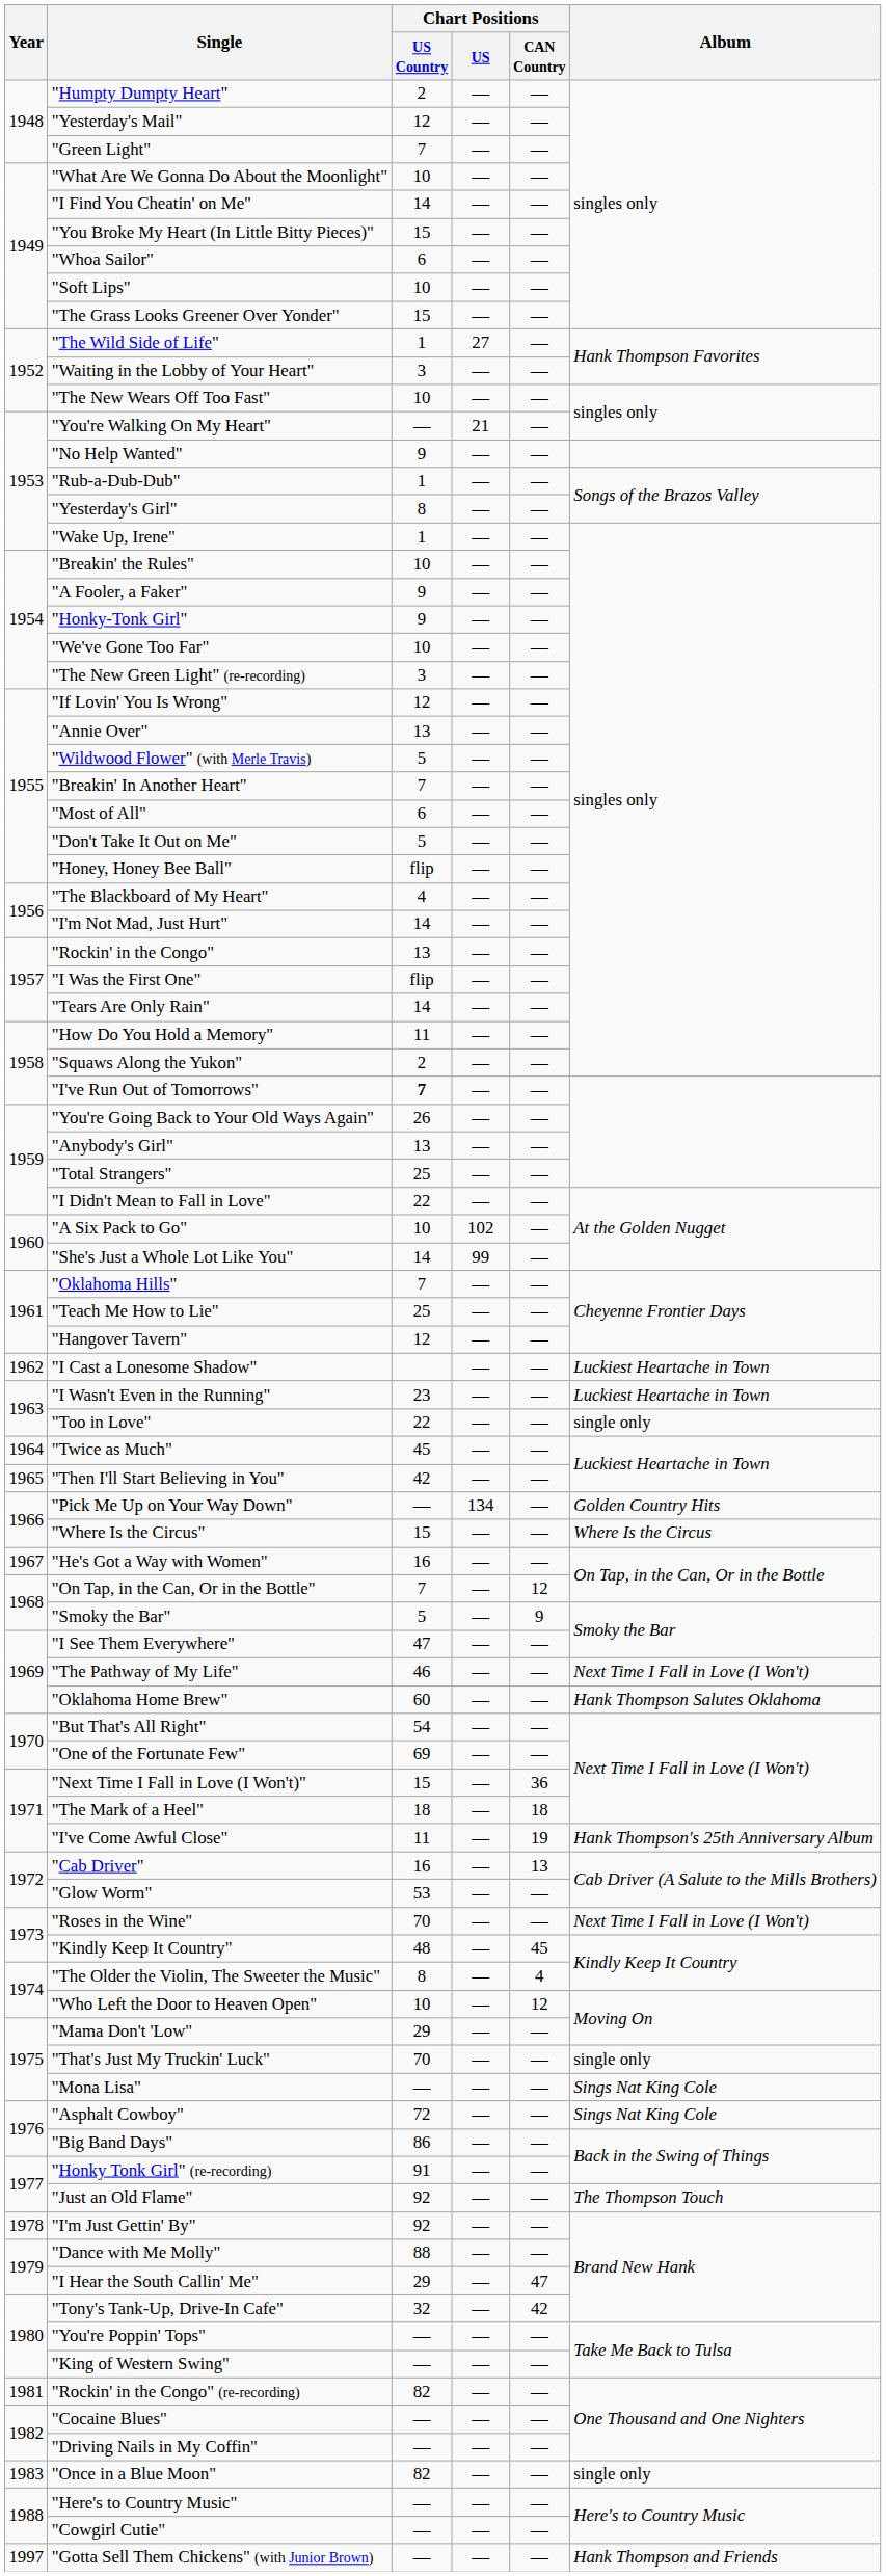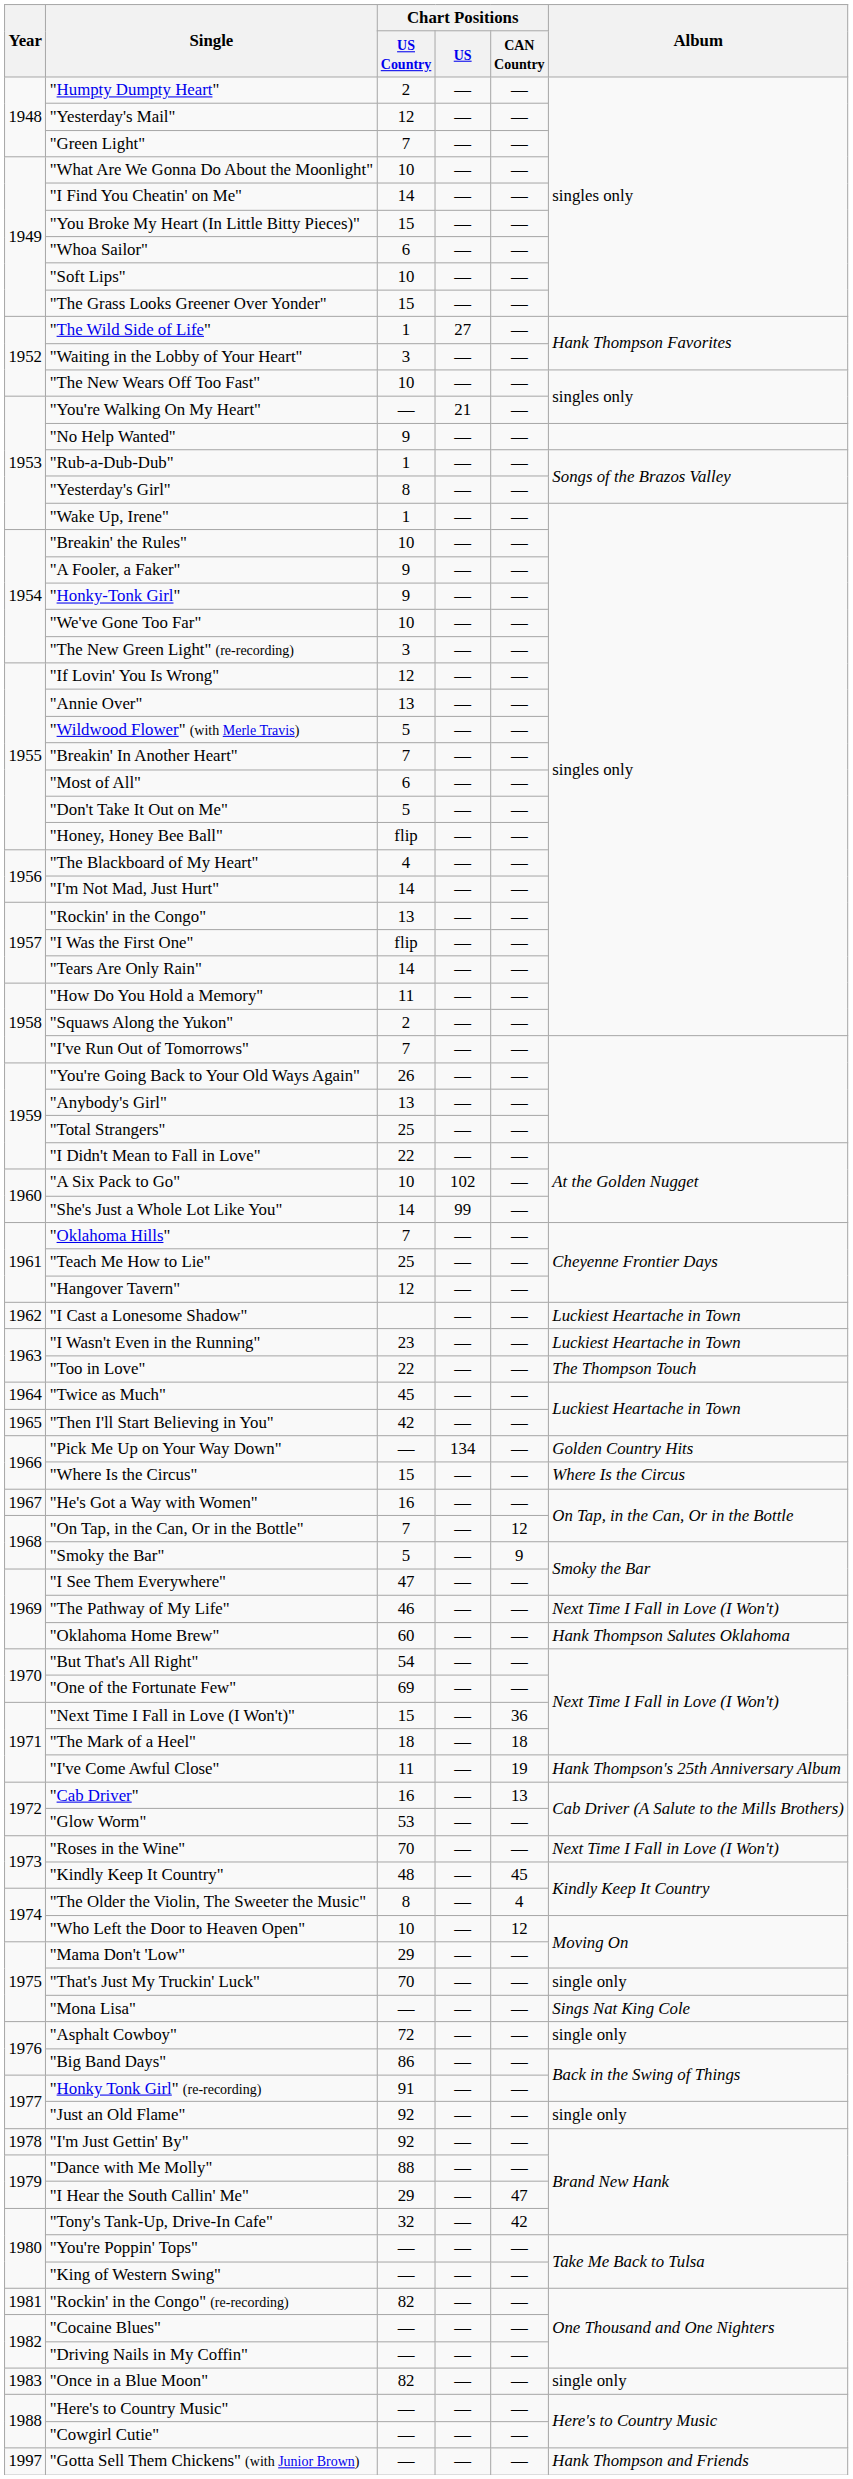"I've Run Out of Tomorrows" | Chart Positions / US Country: bold -> normal
"Too in Love" | Album: single only -> The Thompson Touch
"Asphalt Cowboy" | Album: Sings Nat King Cole -> single only
"Just an Old Flame" | Album: The Thompson Touch -> single only
